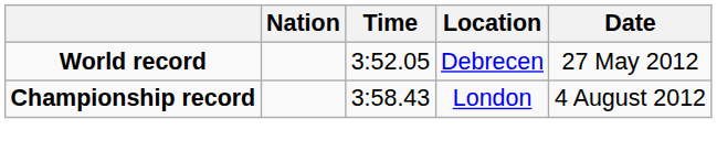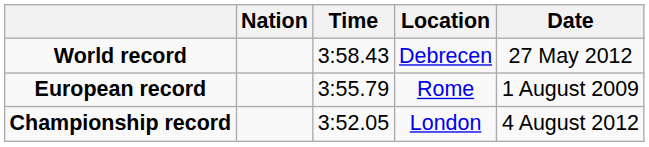World record | Time: 3:52.05 -> 3:58.43
+ row: European record | 3:55.79 | Rome | 1 August 2009
Championship record | Time: 3:58.43 -> 3:52.05
